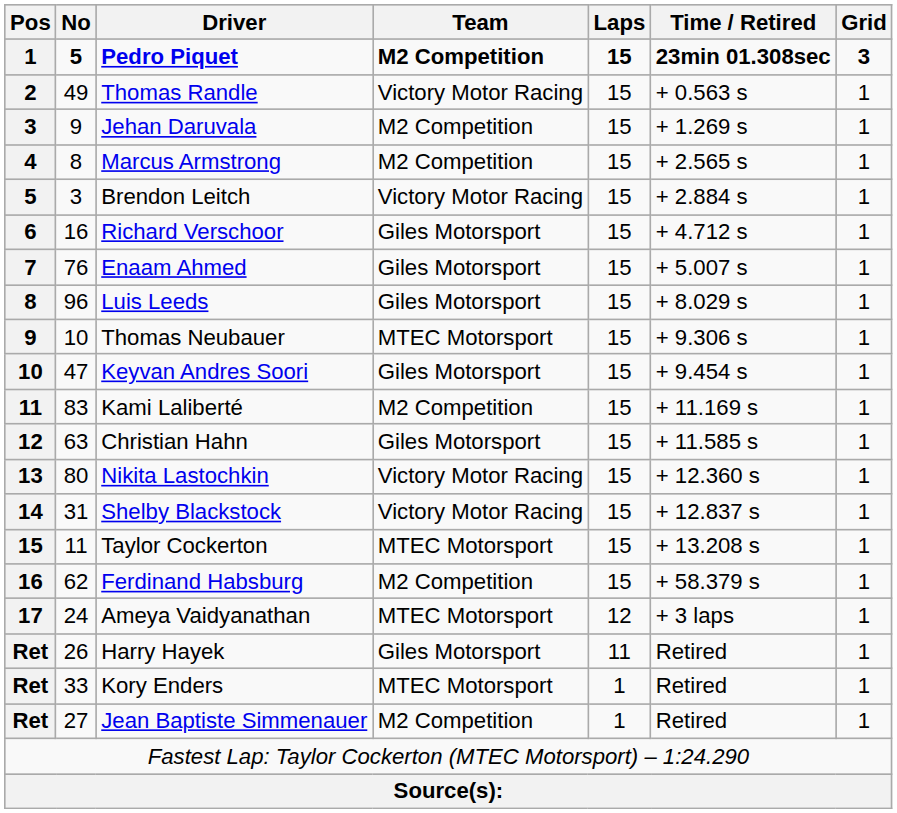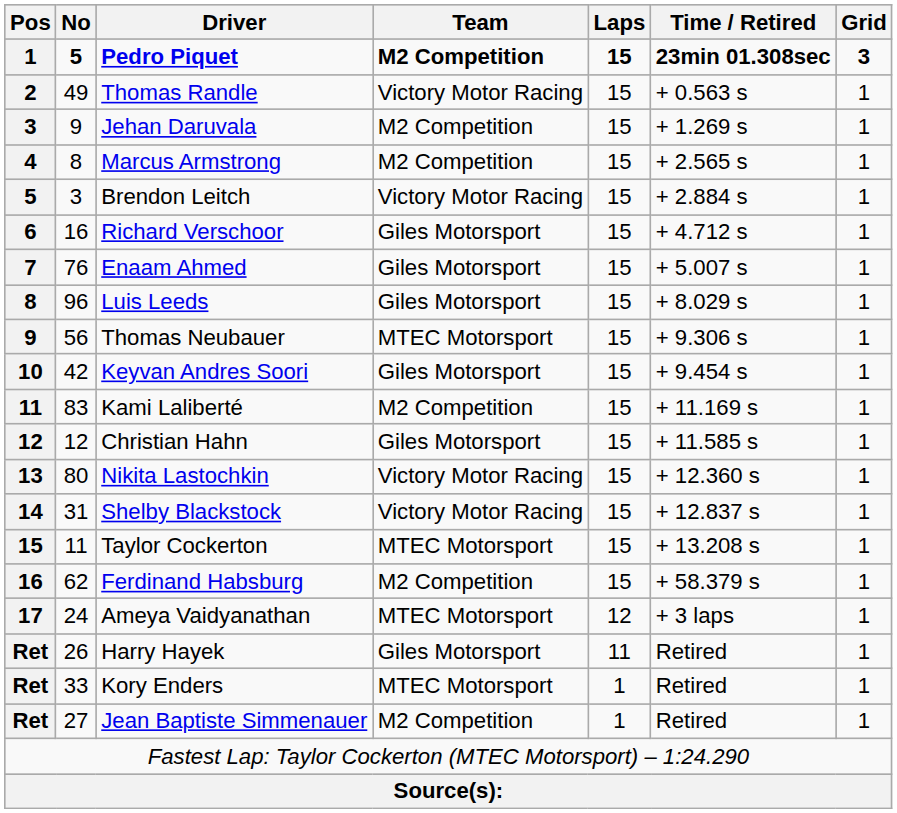Thomas Neubauer | No: 10 -> 56
Keyvan Andres Soori | No: 47 -> 42
Christian Hahn | No: 63 -> 12
